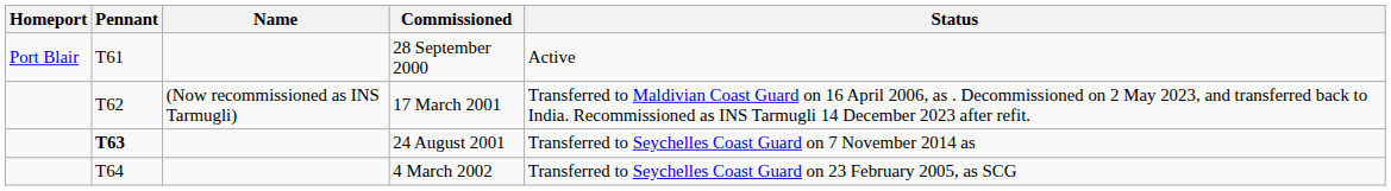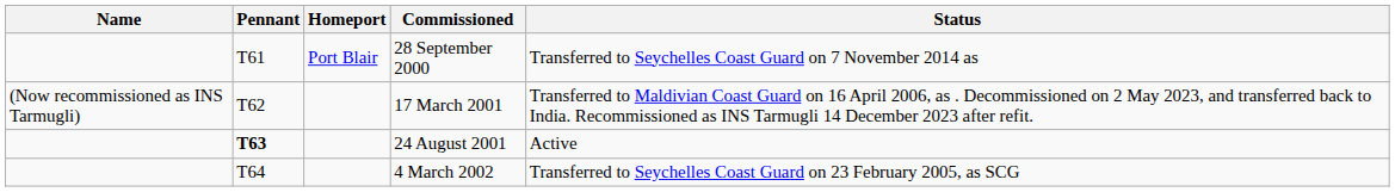columns swapped: Name <-> Homeport
28 September 2000 | Status: Active -> Transferred to Seychelles Coast Guard on 7 November 2014 as
24 August 2001 | Status: Transferred to Seychelles Coast Guard on 7 November 2014 as -> Active
